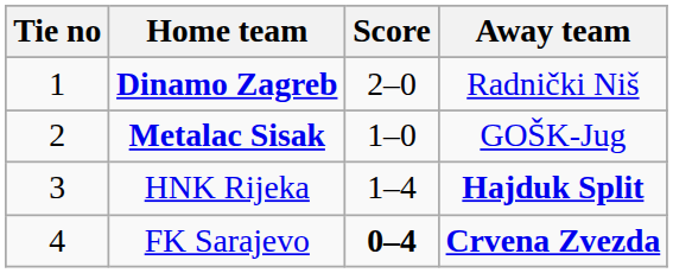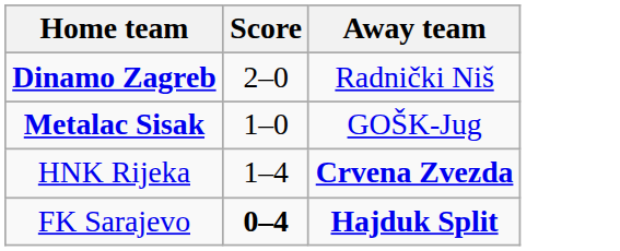- column: Tie no | 1 | 2 | 3 | 4
HNK Rijeka | Away team: Hajduk Split -> Crvena Zvezda
FK Sarajevo | Away team: Crvena Zvezda -> Hajduk Split
